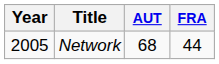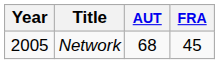Network | FRA: 44 -> 45
